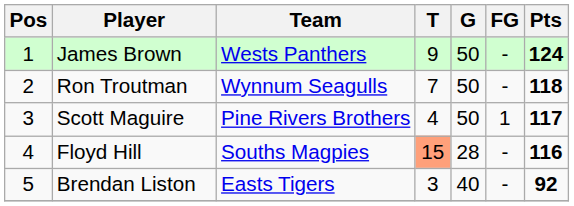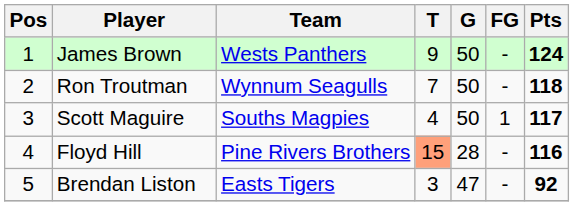Scott Maguire | Team: Pine Rivers Brothers -> Souths Magpies
Floyd Hill | Team: Souths Magpies -> Pine Rivers Brothers
Brendan Liston | G: 40 -> 47
